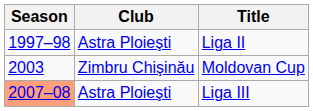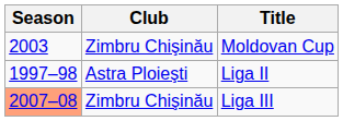rows swapped: Liga II <-> Moldovan Cup
Liga III | Club: Astra Ploieşti -> Zimbru Chişinău
